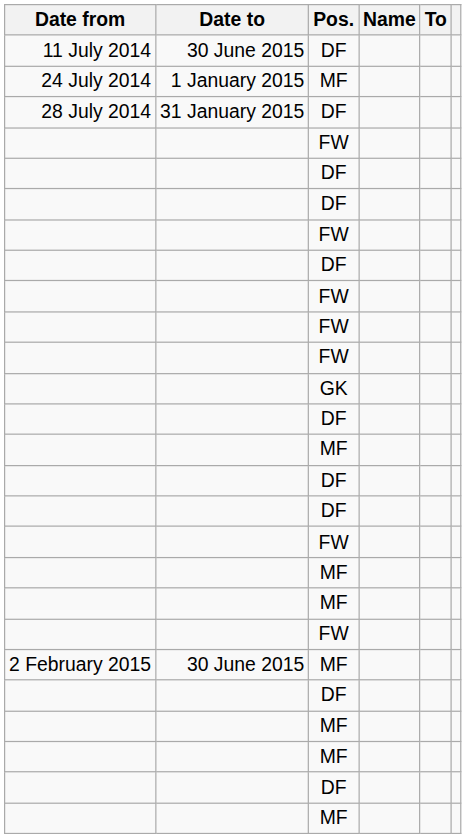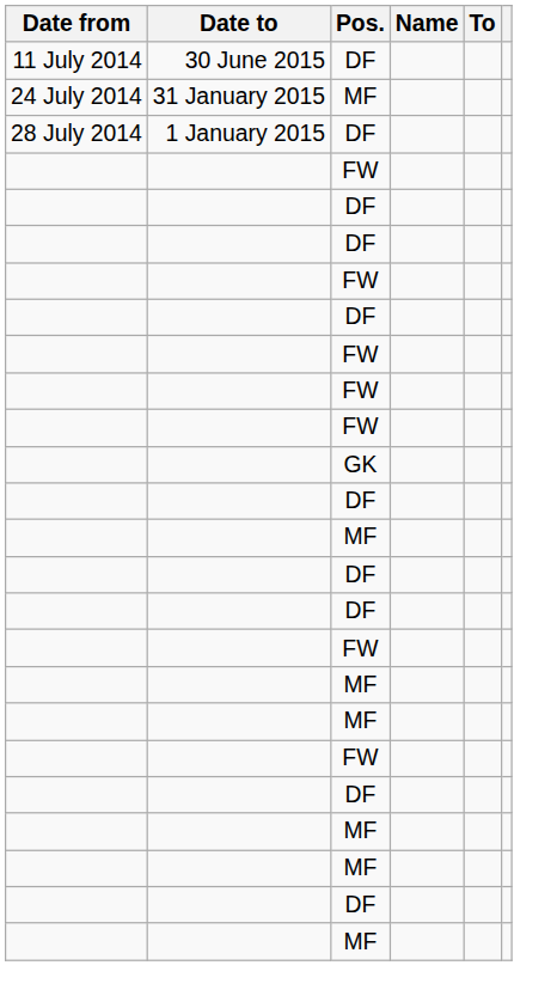24 July 2014 | Date to: 1 January 2015 -> 31 January 2015
28 July 2014 | Date to: 31 January 2015 -> 1 January 2015
- row: 2 February 2015 | 30 June 2015 | MF
